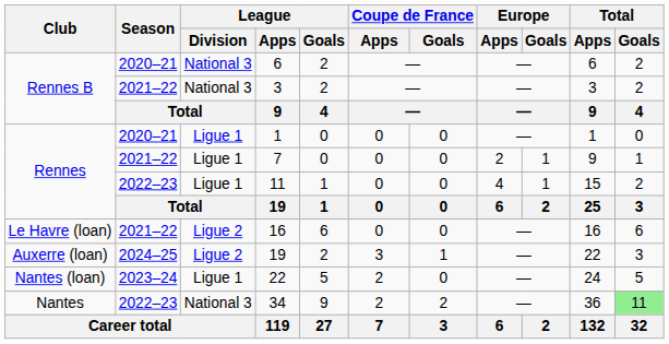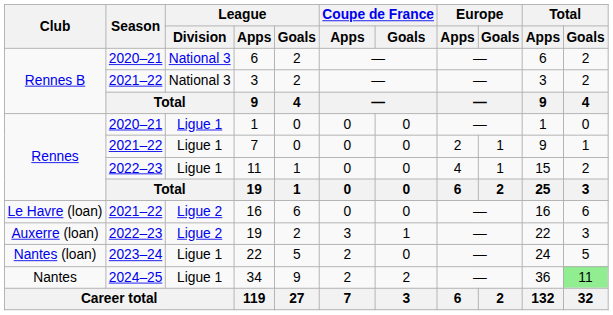Auxerre (loan) / 19 | Season: 2024–25 -> 2022–23
34 | Season: 2022–23 -> 2024–25
34 | League / Division: National 3 -> Ligue 1
